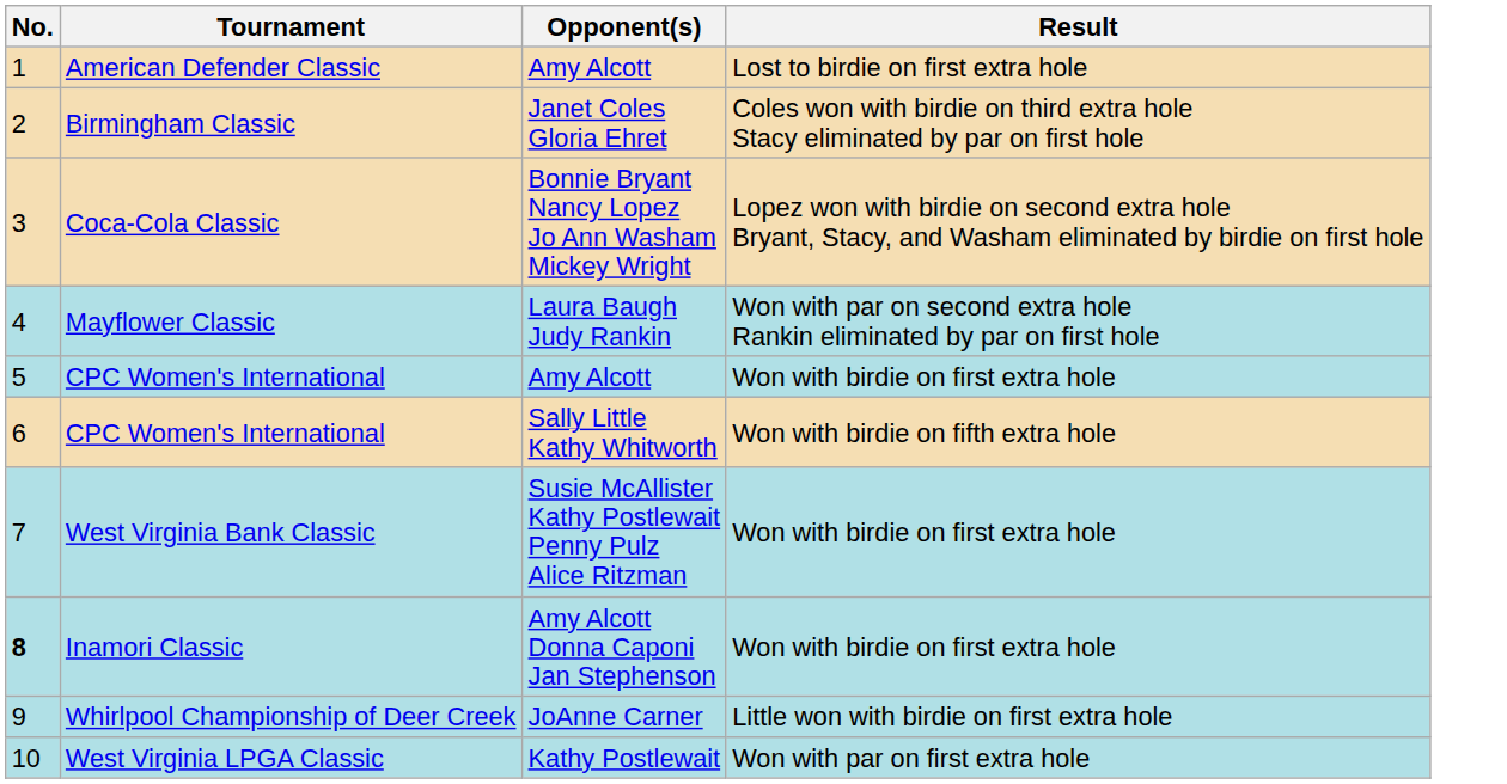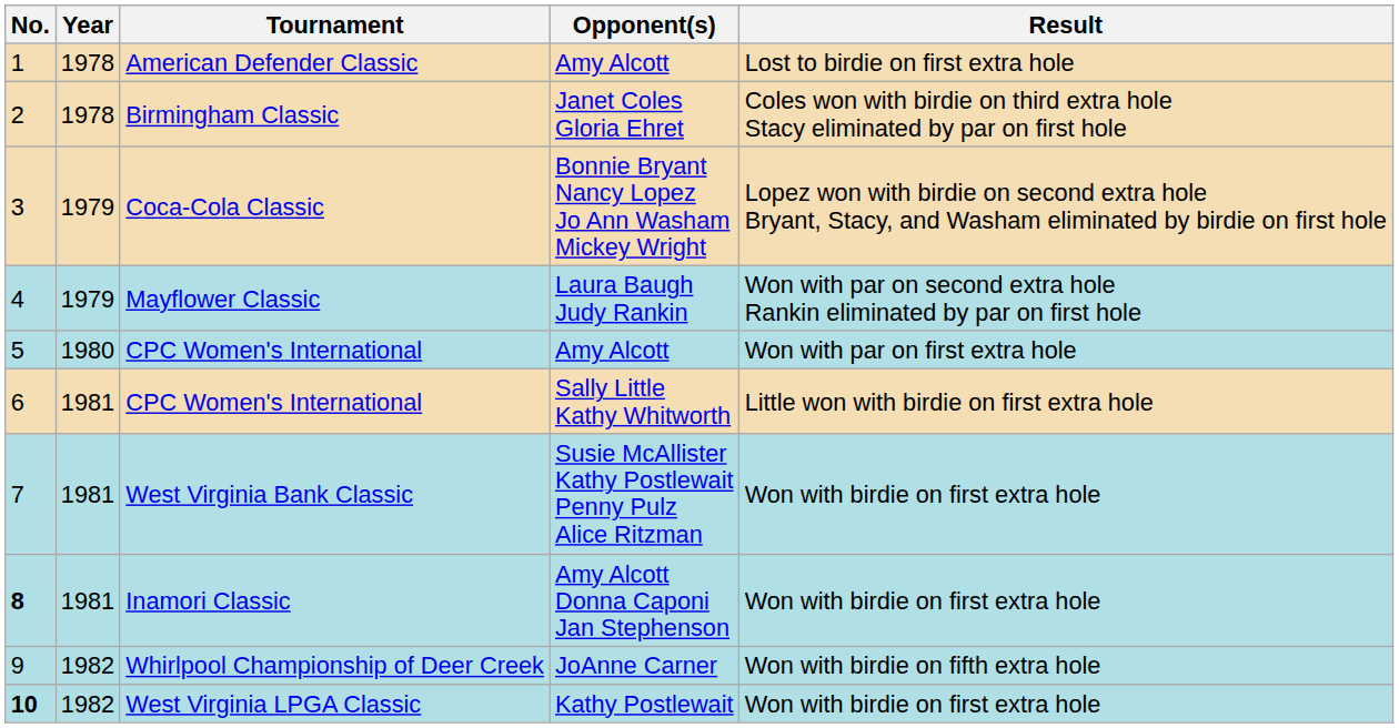+ column: Year | 1978 | 1978 | 1979 | 1979 | 1980 | 1981 | 1981 | 1981 | 1982 | 1982
CPC Women's International / Amy Alcott | Result: Won with birdie on first extra hole -> Won with par on first extra hole
CPC Women's International / Sally Little Kathy Whitworth | Result: Won with birdie on fifth extra hole -> Little won with birdie on first extra hole
Whirlpool Championship of Deer Creek | Result: Little won with birdie on first extra hole -> Won with birdie on fifth extra hole
West Virginia LPGA Classic | No.: normal -> bold
West Virginia LPGA Classic | Result: Won with par on first extra hole -> Won with birdie on first extra hole
